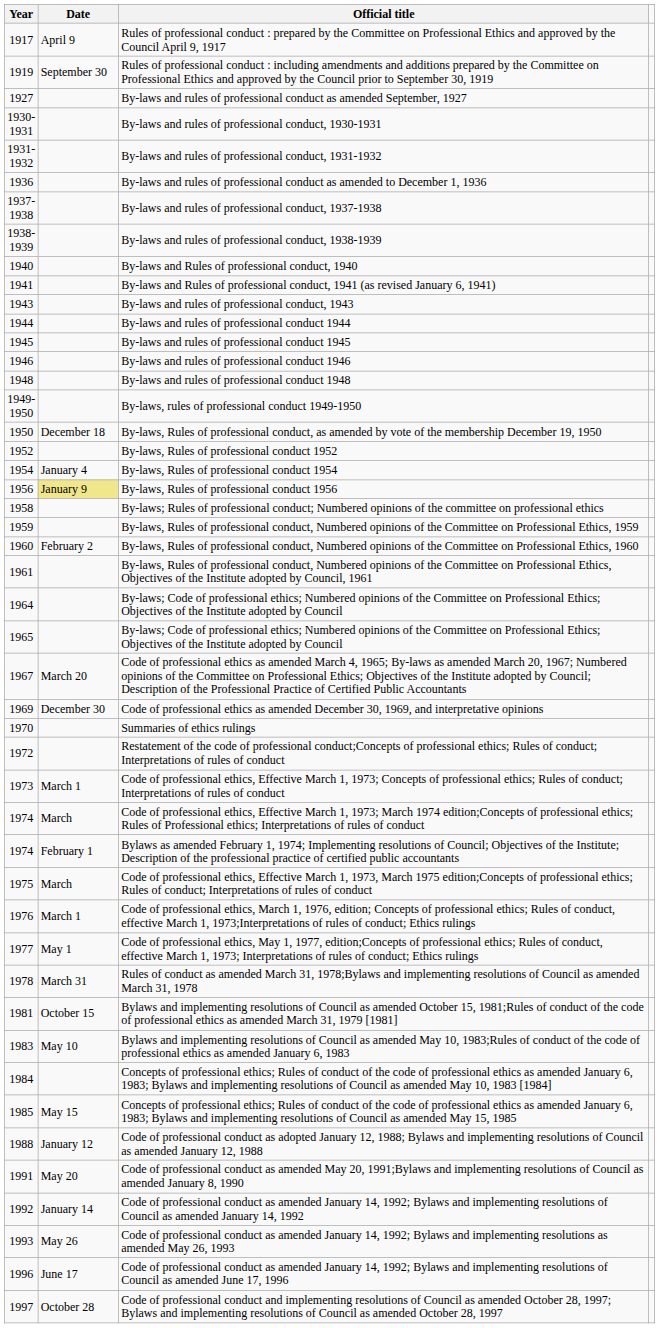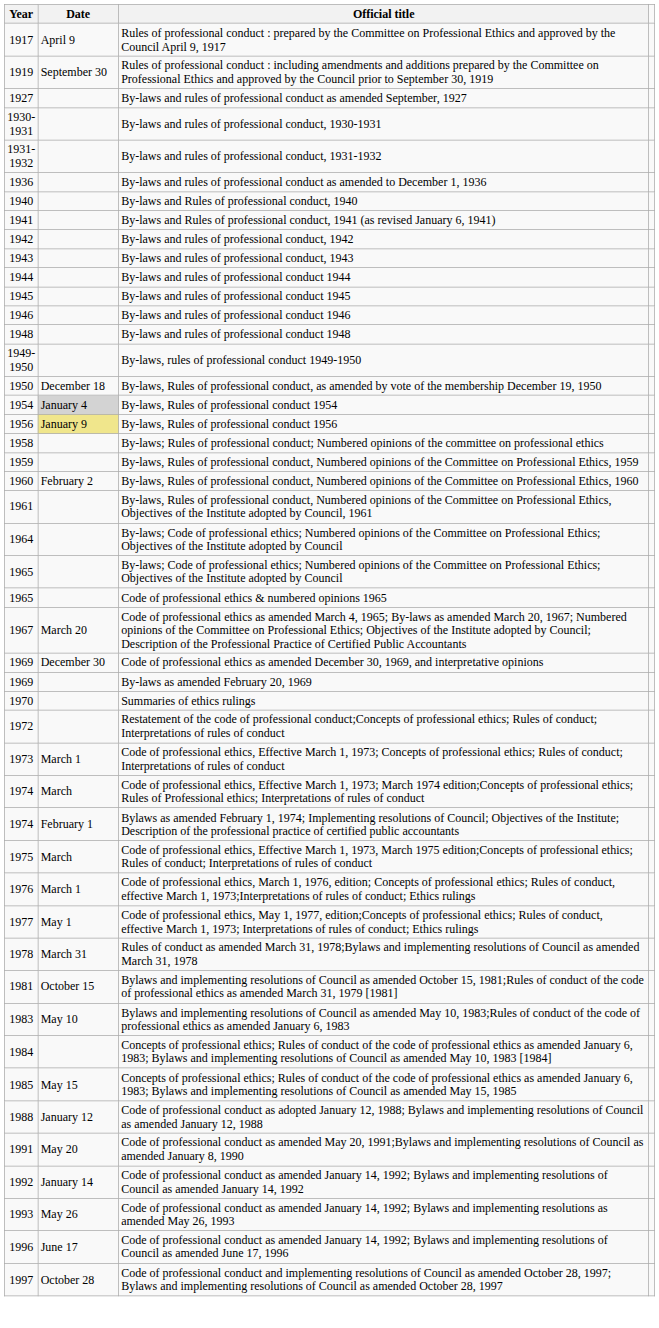- row: 1937-1938 | By-laws and rules of professional conduct, 1937-1938
- row: 1938-1939 | By-laws and rules of professional conduct, 1938-1939
+ row: 1942 | By-laws and rules of professional conduct, 1942
- row: 1952 | By-laws, Rules of professional conduct 1952
By-laws, Rules of professional conduct 1954 | Date: no background -> lightgrey background
+ row: 1965 | Code of professional ethics & numbered opinions 1965
+ row: 1969 | By-laws as amended February 20, 1969
